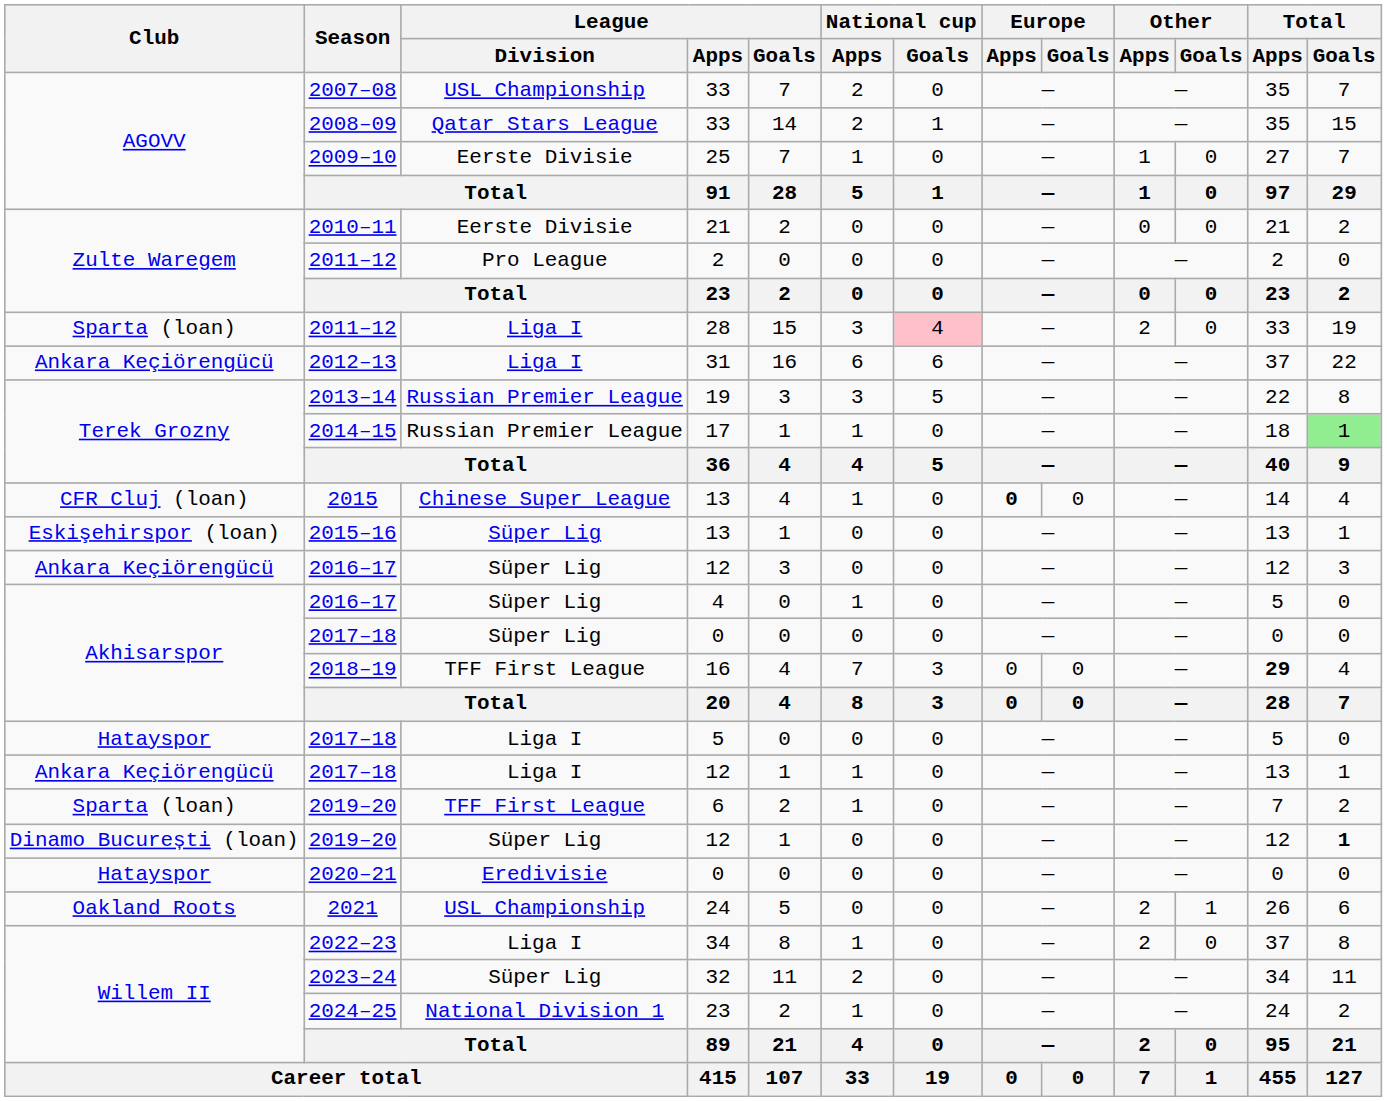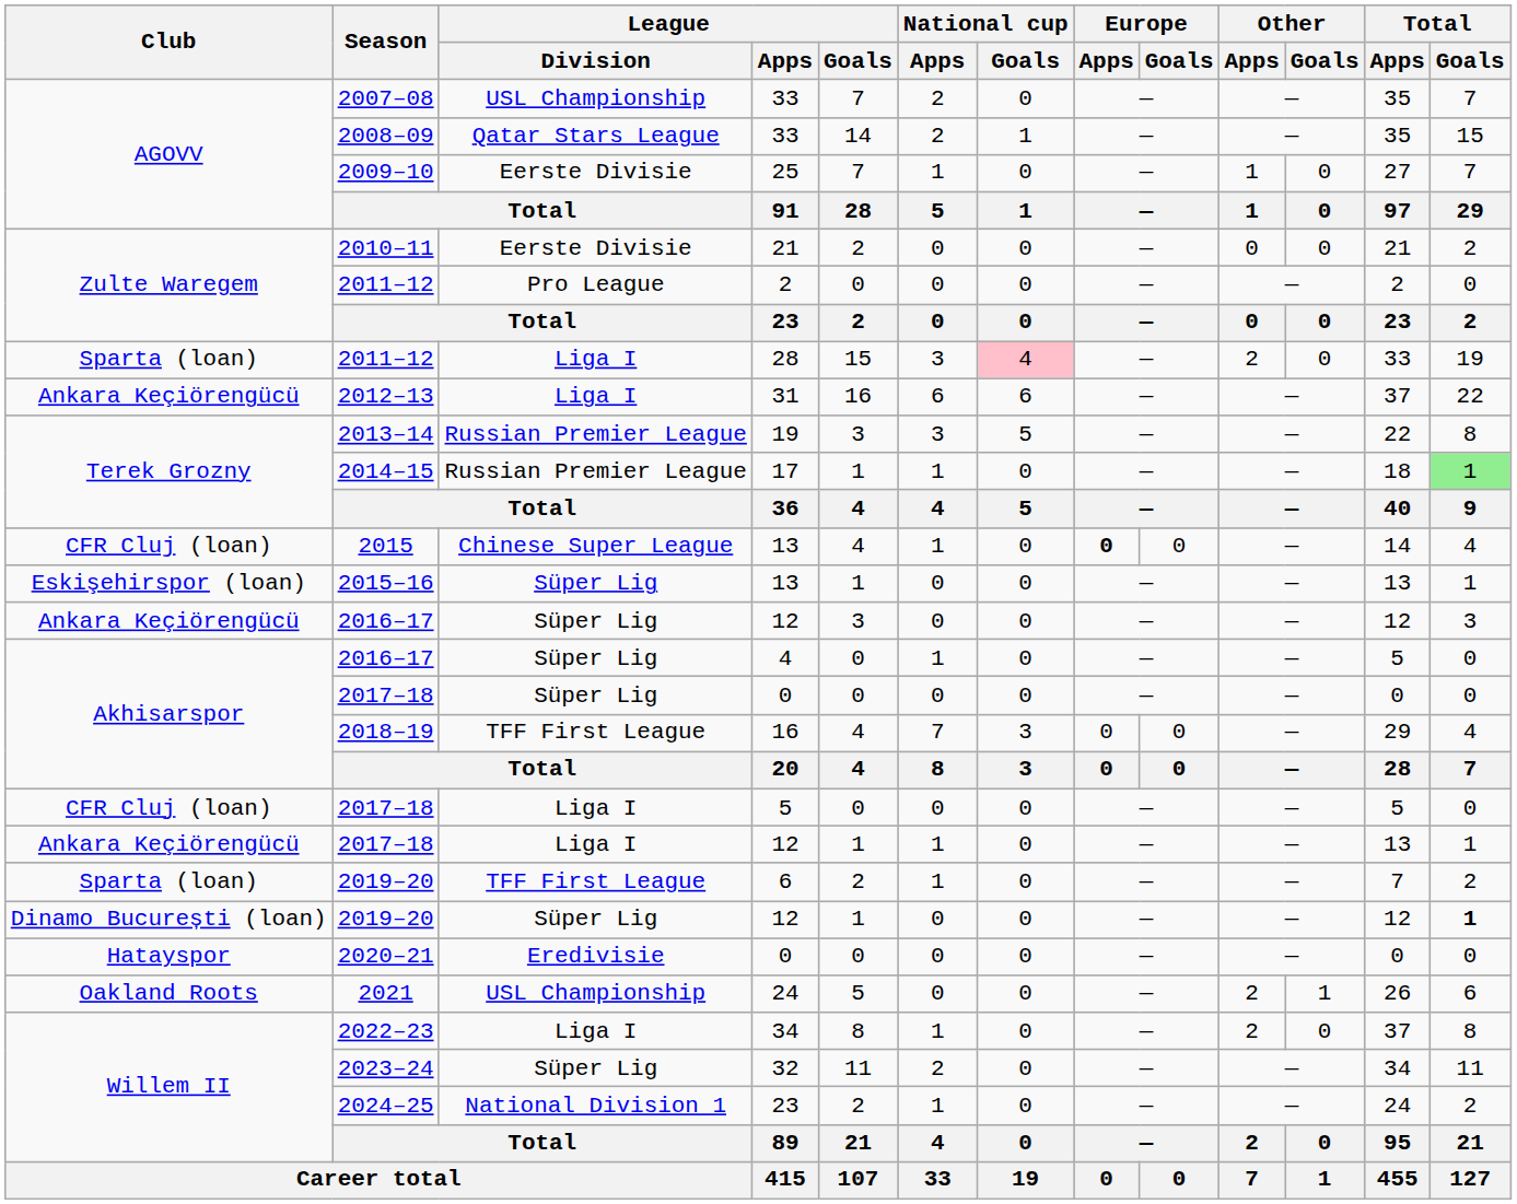2018–19 | Total / Apps: bold -> normal
2017–18 / 5 | Club: Hatayspor -> CFR Cluj (loan)
